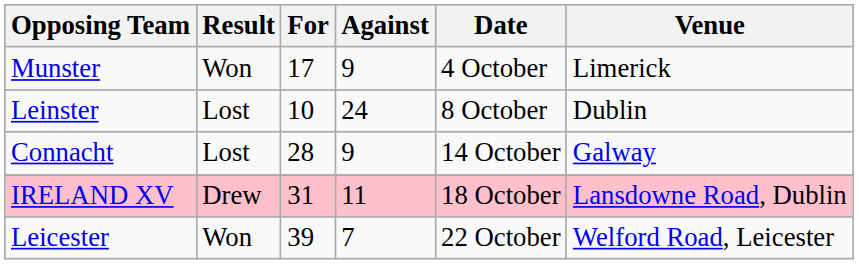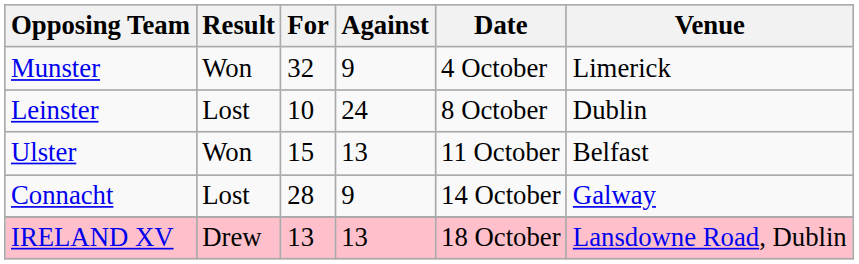Munster | For: 17 -> 32
+ row: Ulster | Won | 15 | 13 | 11 October | Belfast
IRELAND XV | For: 31 -> 13
IRELAND XV | Against: 11 -> 13
- row: Leicester | Won | 39 | 7 | 22 October | Welford Road, Leicester
